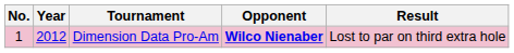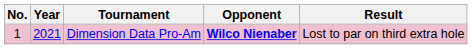Dimension Data Pro-Am | Year: 2012 -> 2021
